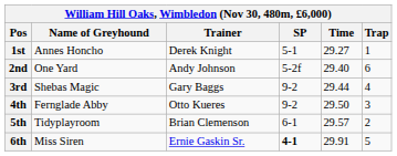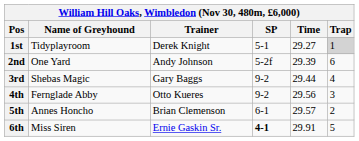1st | Name of Greyhound: Annes Honcho -> Tidyplayroom
1st | Trap: no background -> lightgrey background
2nd | Time: 29.40 -> 29.39
4th | Time: 29.50 -> 29.56
5th | Name of Greyhound: Tidyplayroom -> Annes Honcho
